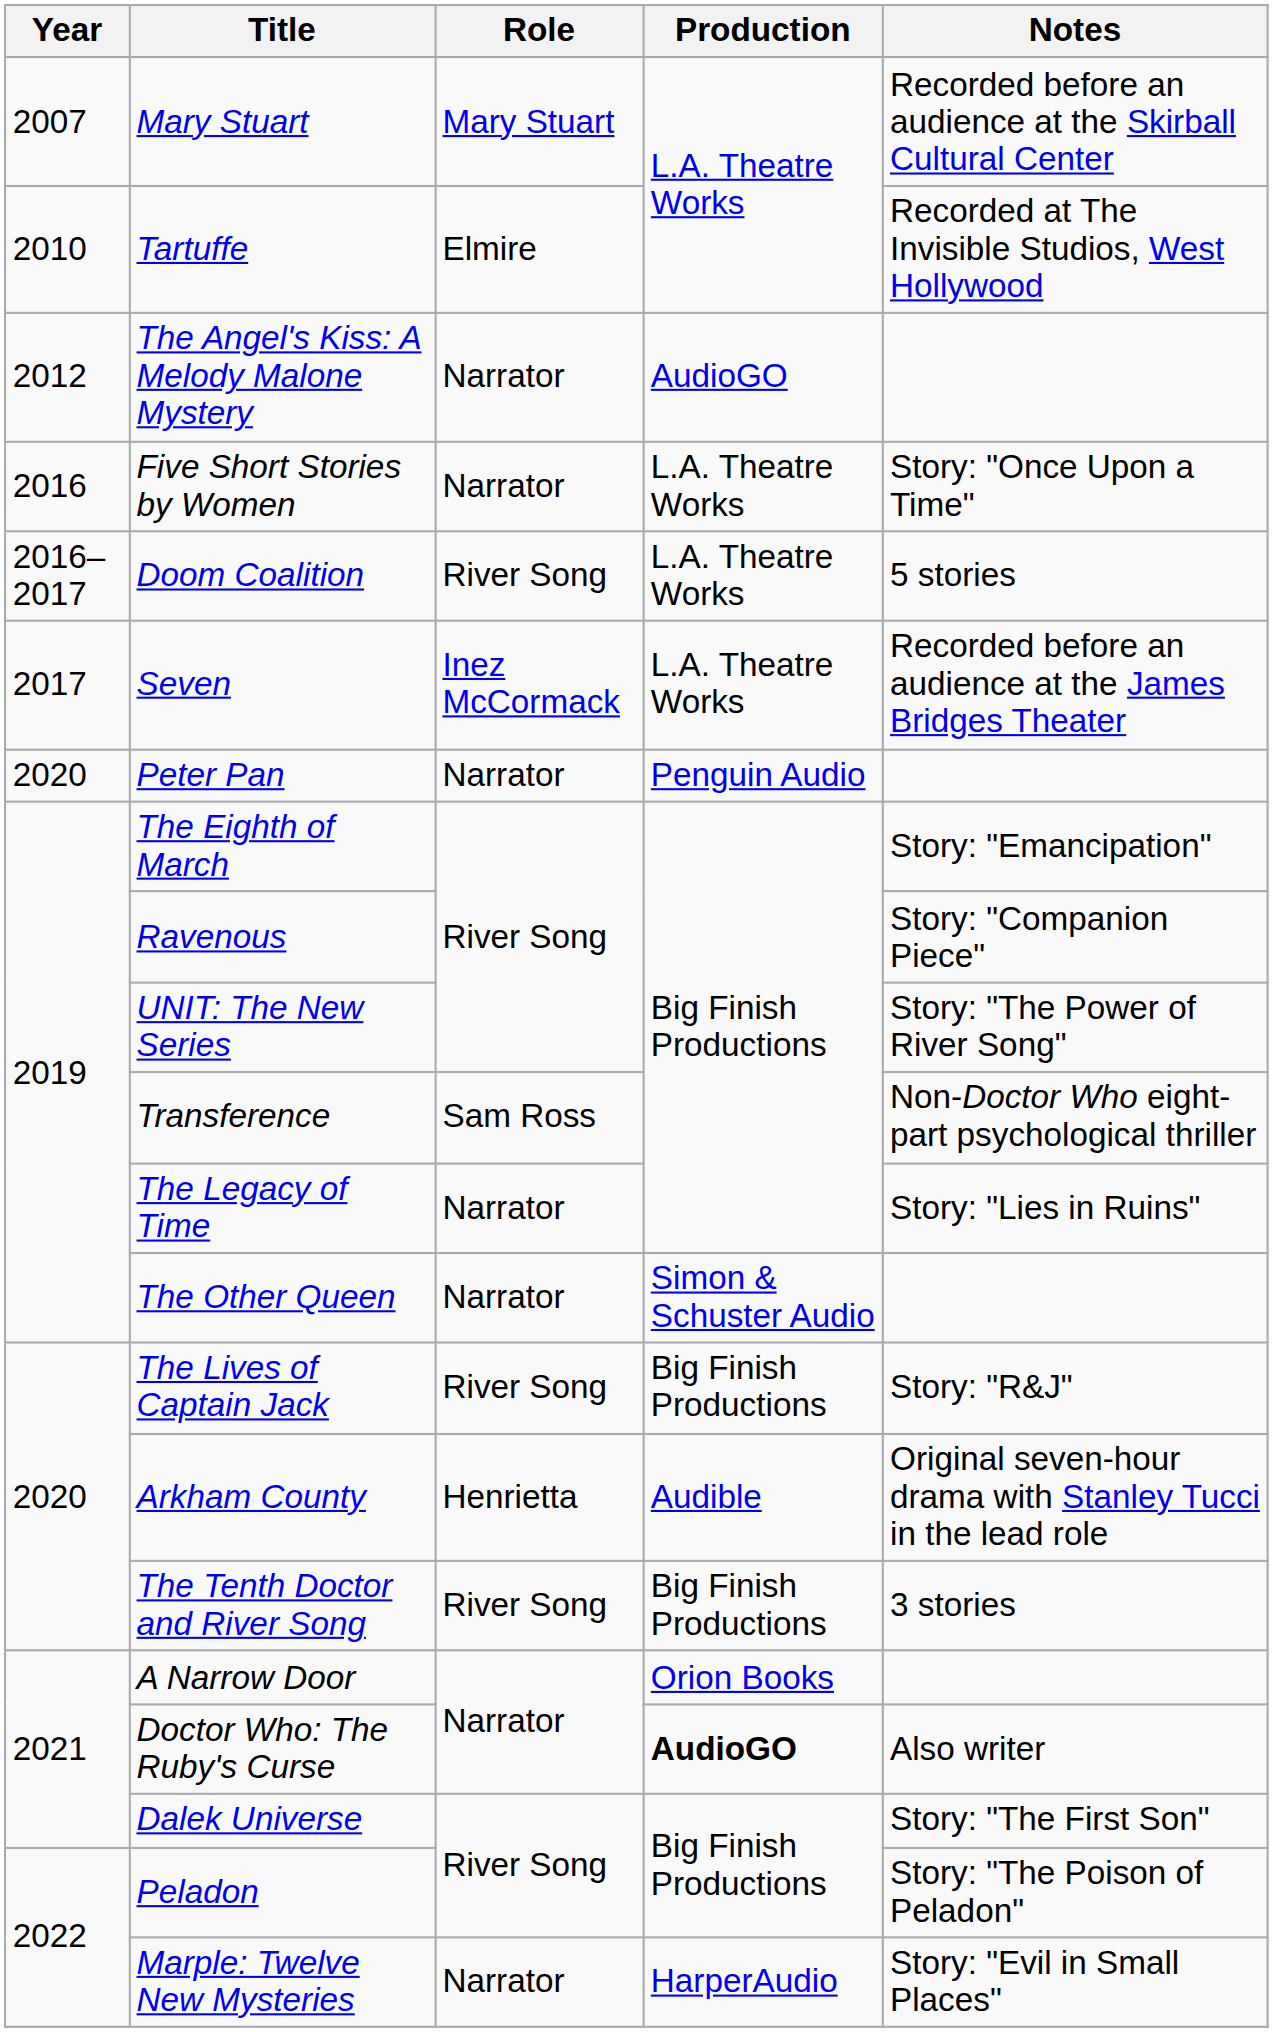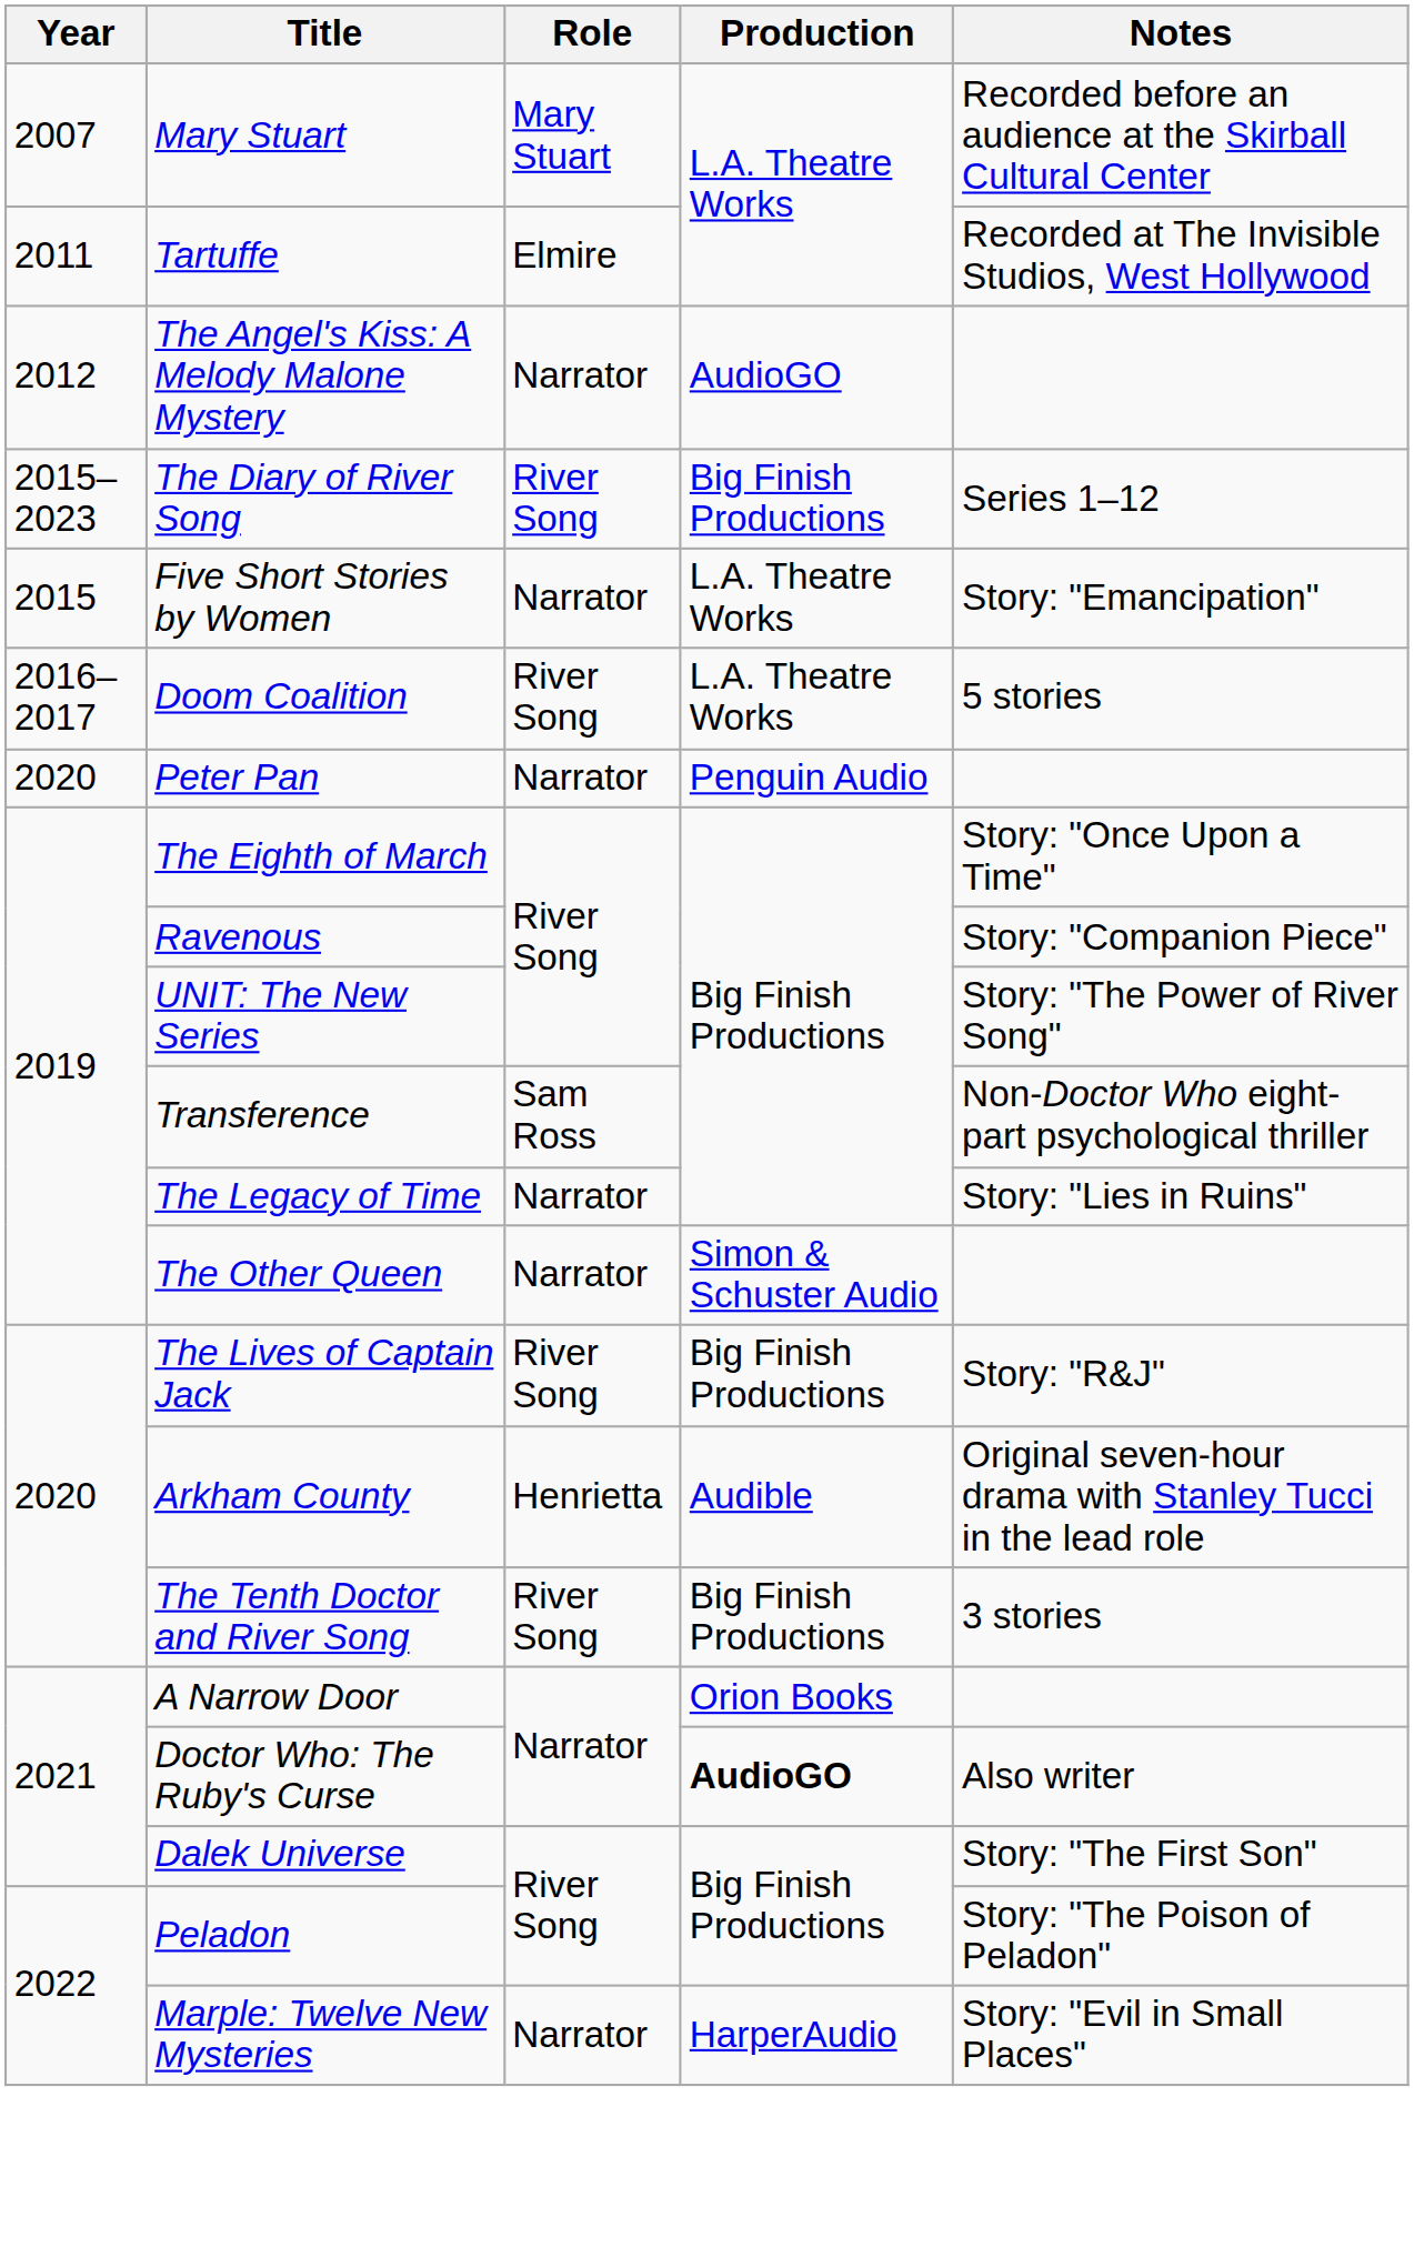Tartuffe | Year: 2010 -> 2011
+ row: 2015–2023 | The Diary of River Song | River Song | Big Finish Productions | Series 1–12
Five Short Stories by Women | Year: 2016 -> 2015
Five Short Stories by Women | Notes: Story: "Once Upon a Time" -> Story: "Emancipation"
- row: 2017 | Seven | Inez McCormack | L.A. Theatre Works | Recorded before an audience at the James Bridges Theater
The Eighth of March | Notes: Story: "Emancipation" -> Story: "Once Upon a Time"
